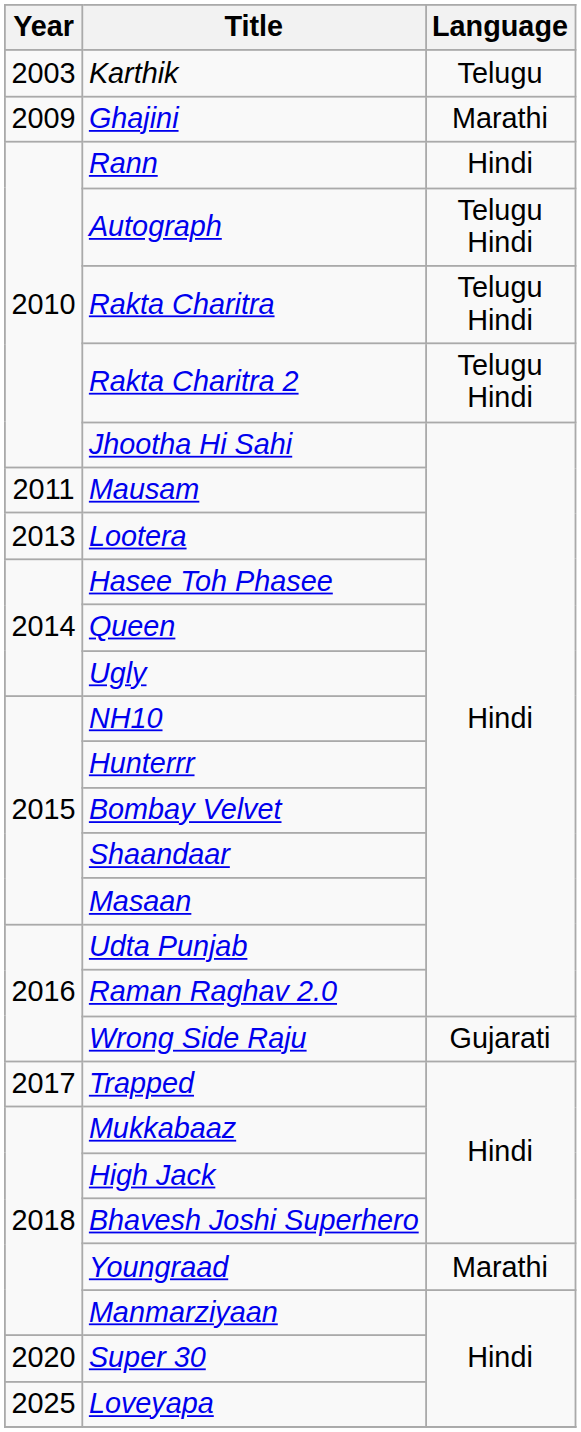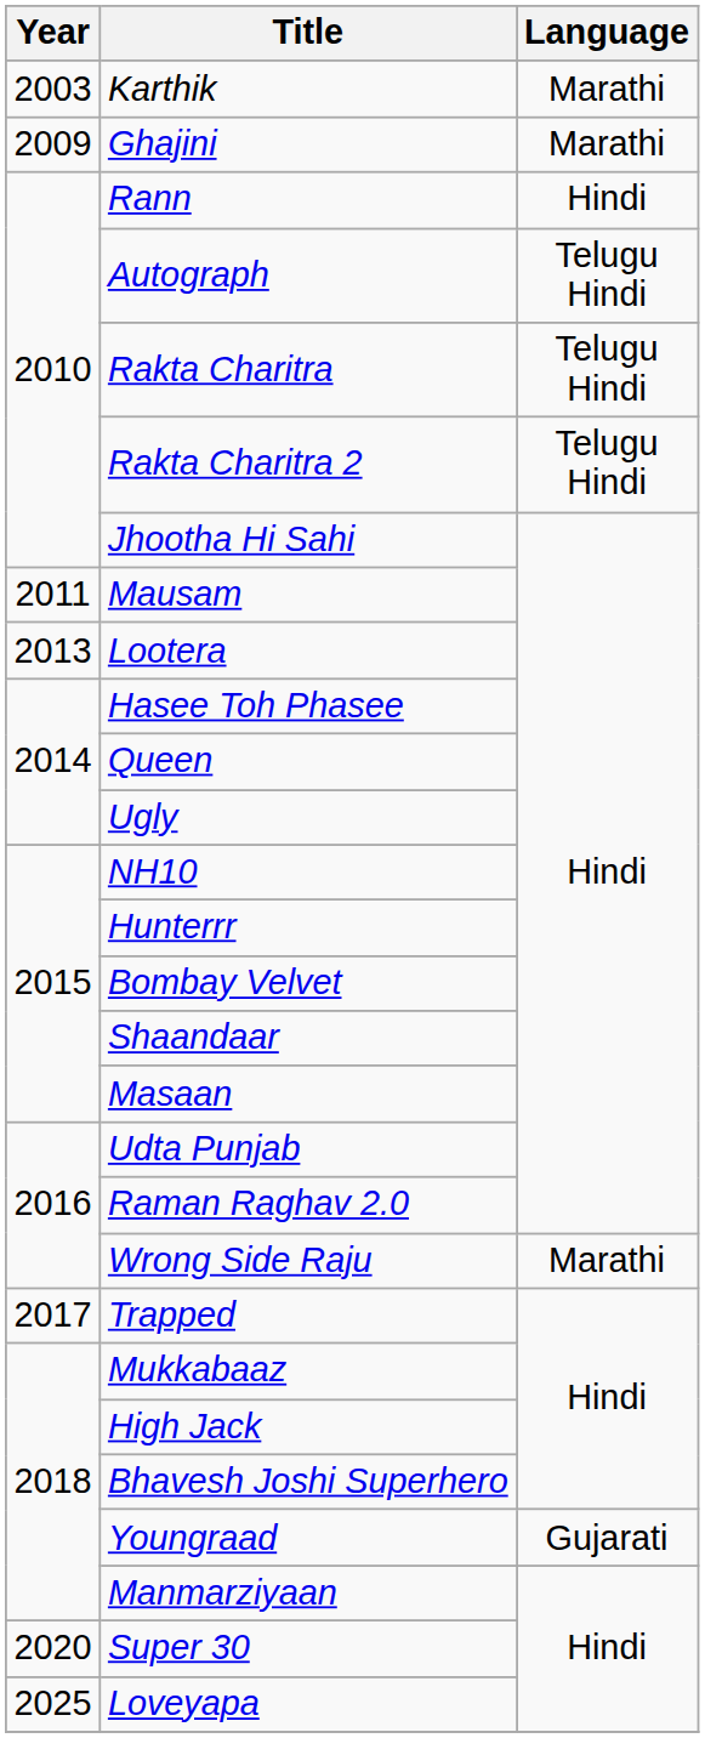Karthik | Language: Telugu -> Marathi
Wrong Side Raju | Language: Gujarati -> Marathi
Youngraad | Language: Marathi -> Gujarati
